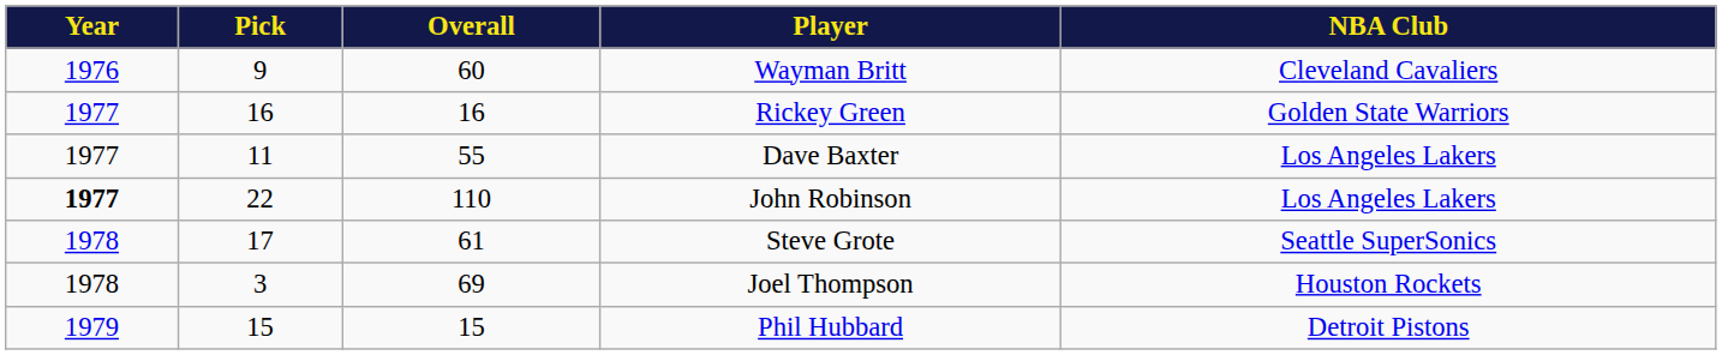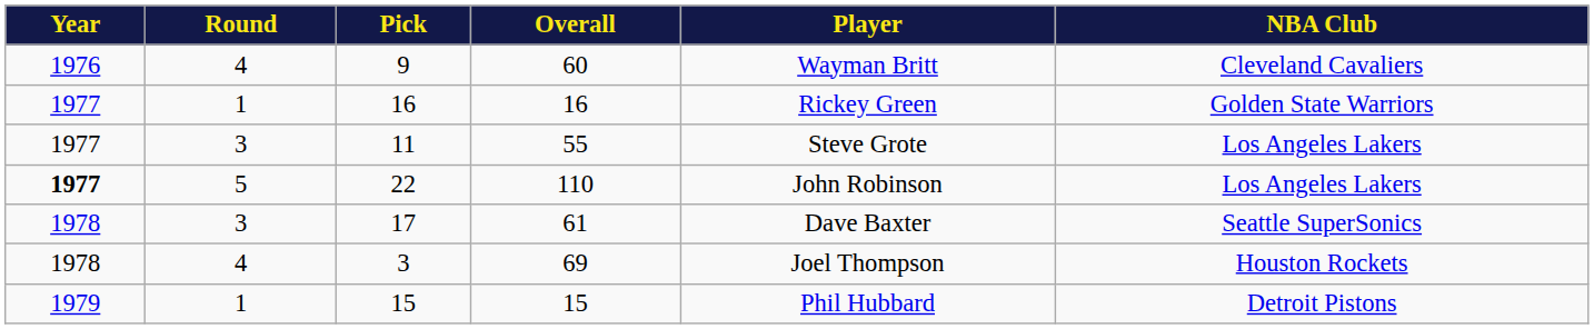+ column: Round | 4 | 1 | 3 | 5 | 3 | 4 | 1
11 | Player: Dave Baxter -> Steve Grote
17 | Player: Steve Grote -> Dave Baxter
